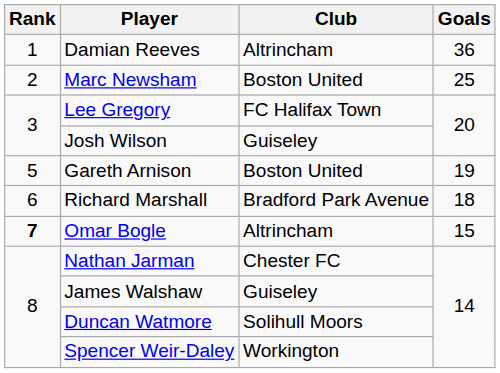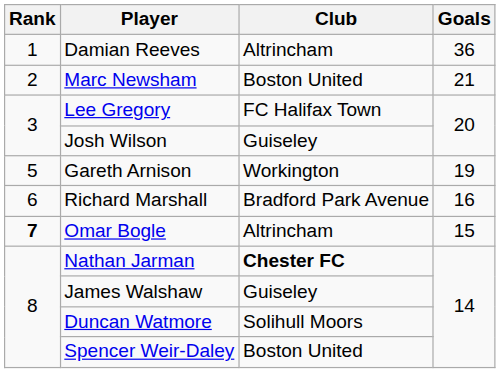Marc Newsham | Goals: 25 -> 21
Gareth Arnison | Club: Boston United -> Workington
Richard Marshall | Goals: 18 -> 16
Nathan Jarman | Club: normal -> bold
Spencer Weir-Daley | Club: Workington -> Boston United
